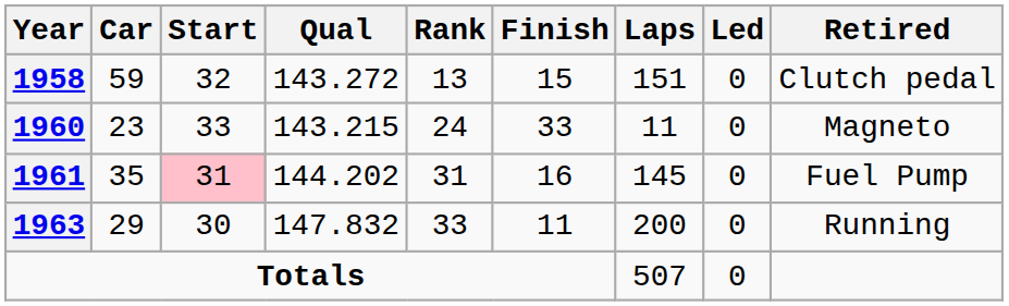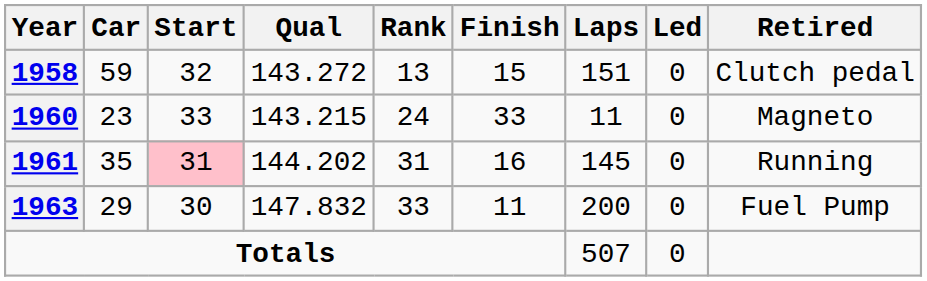1961 | Retired: Fuel Pump -> Running
1963 | Retired: Running -> Fuel Pump
